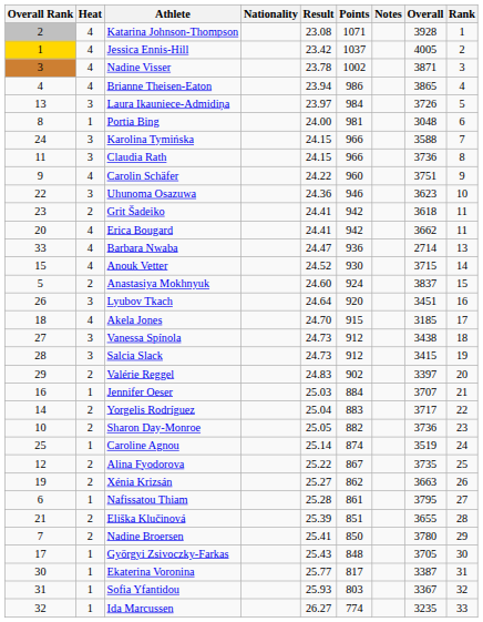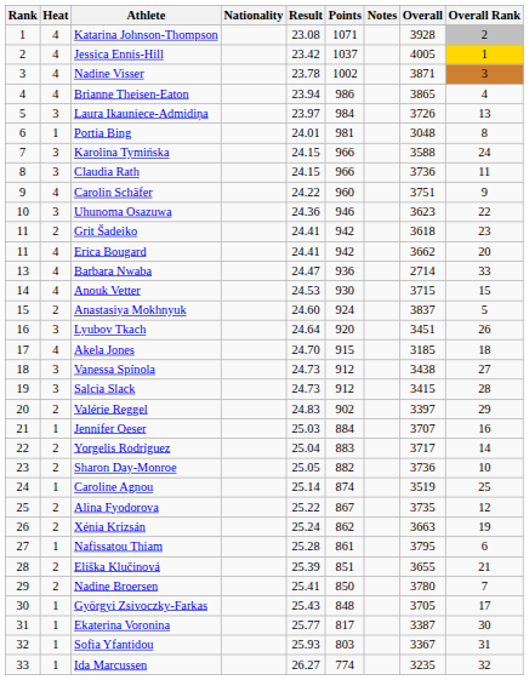columns swapped: Rank <-> Overall Rank
Portia Bing | Result: 24.00 -> 24.01
Anouk Vetter | Result: 24.52 -> 24.53
Xénia Krizsán | Result: 25.27 -> 25.24
